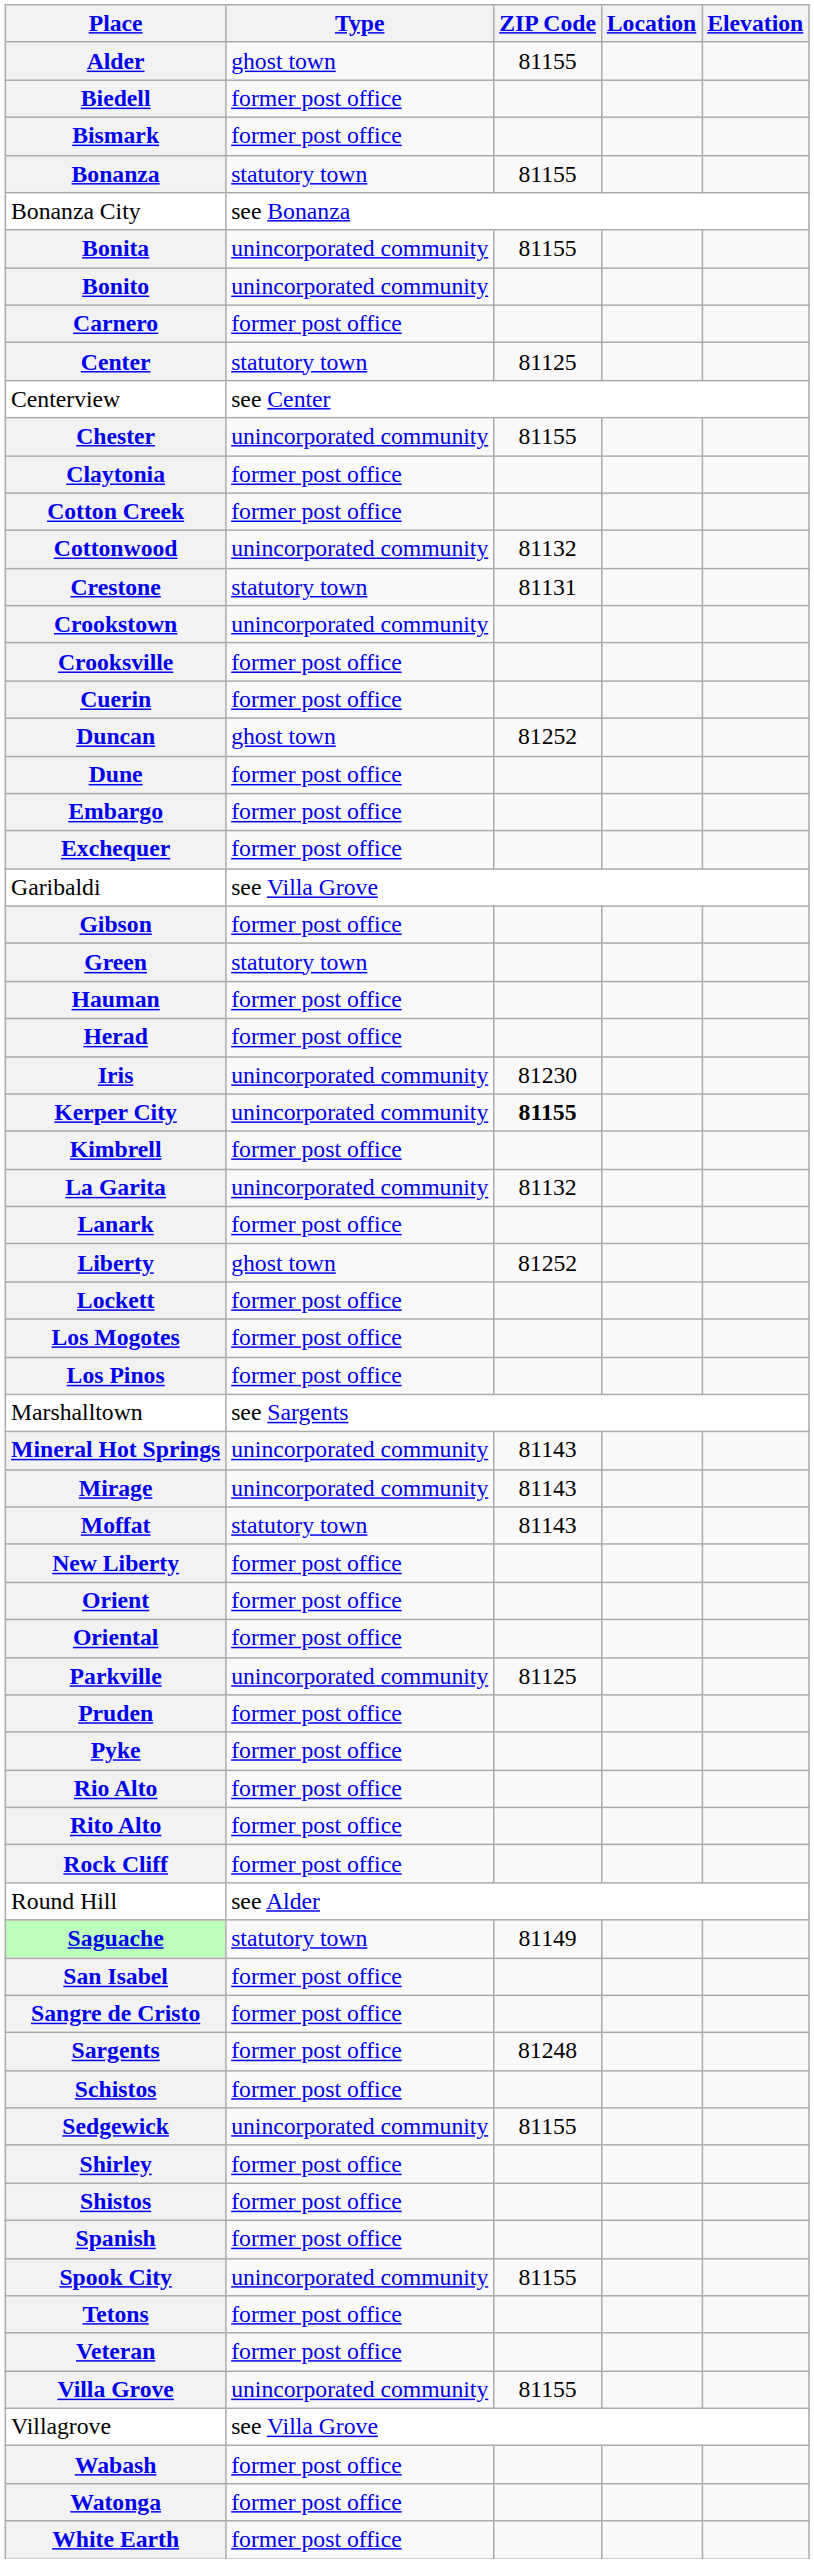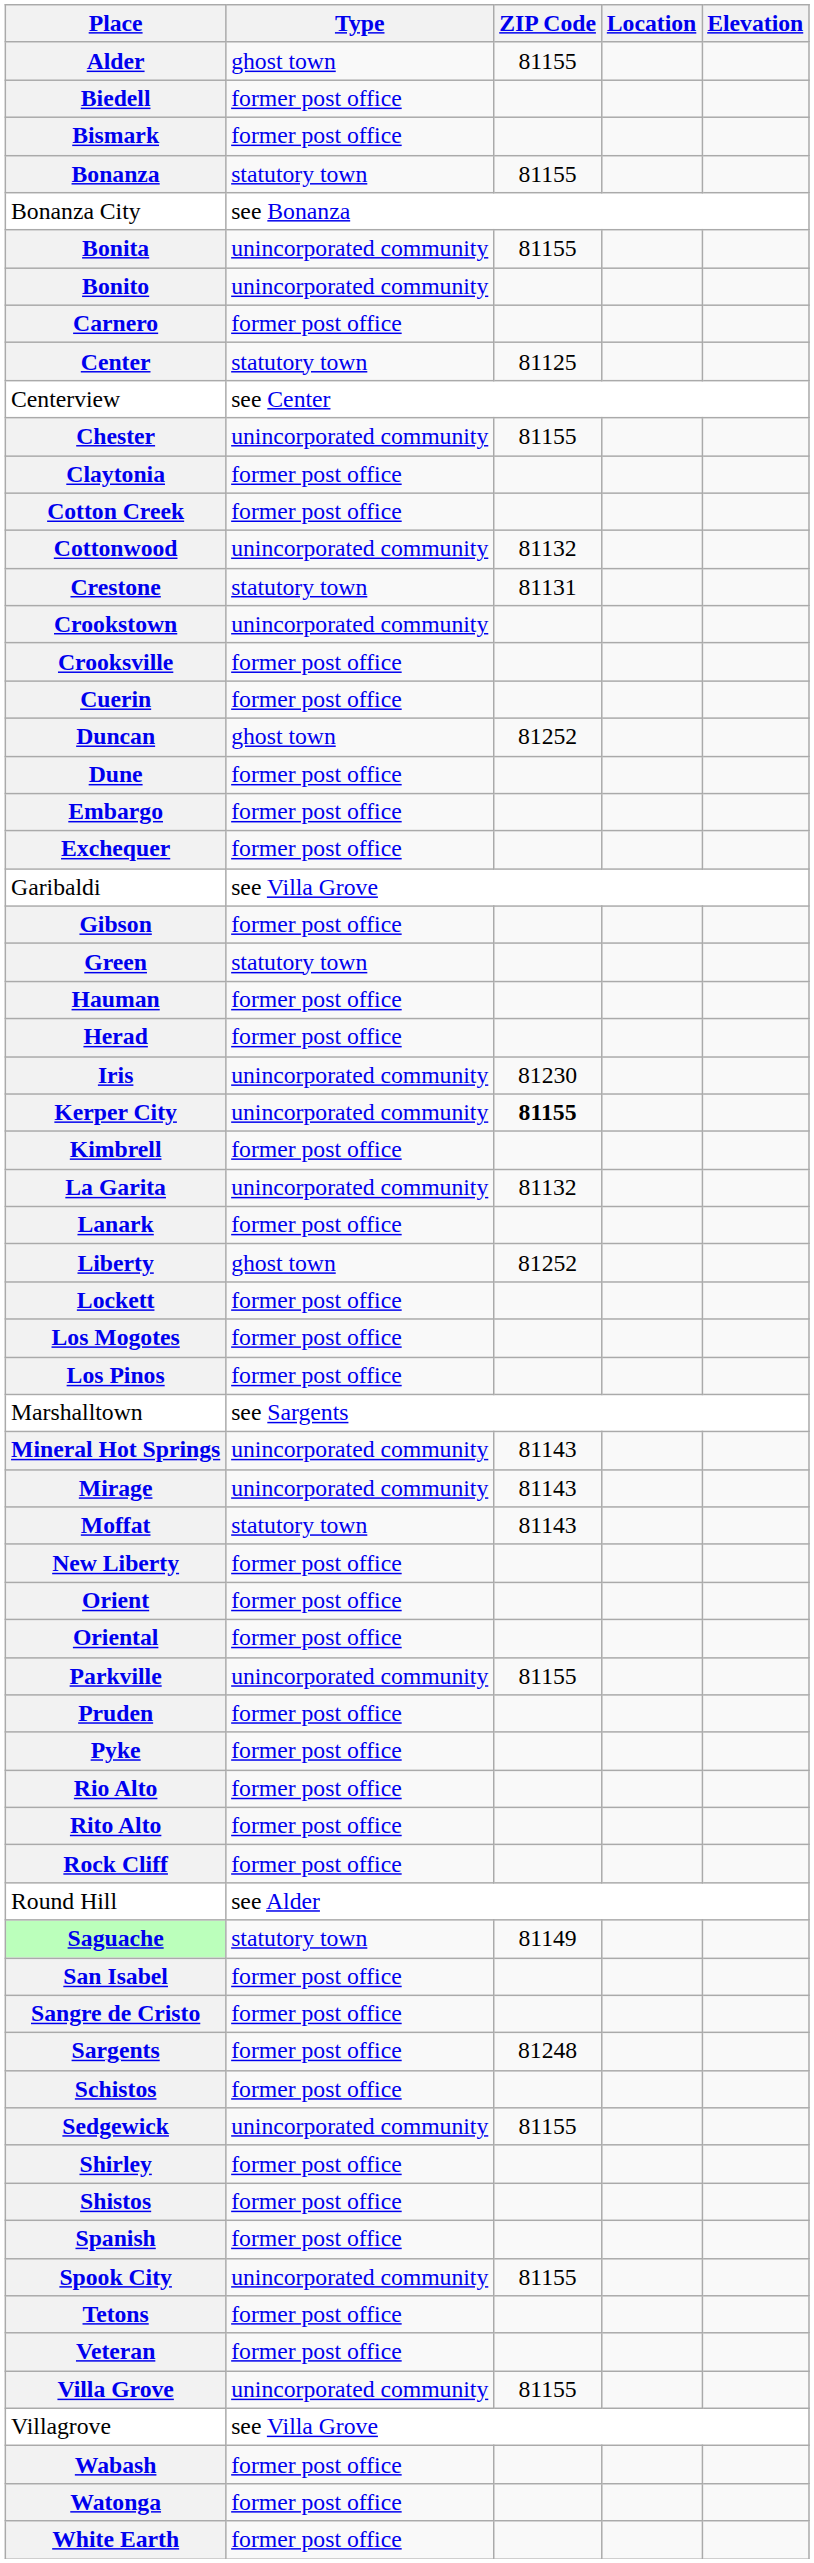Parkville | ZIP Code: 81125 -> 81155
